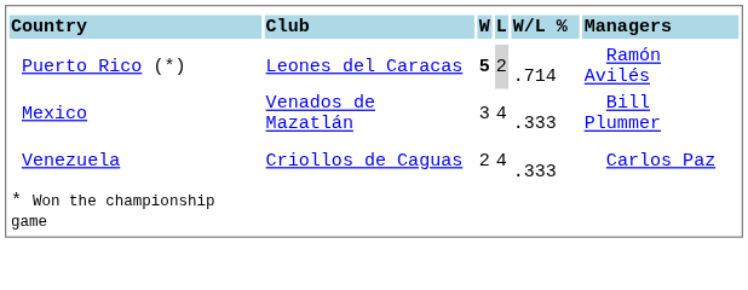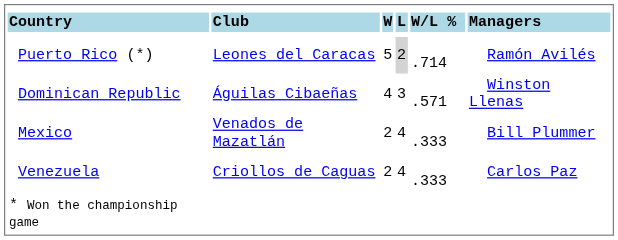Puerto Rico (*) | column 3: bold -> normal
+ row: Dominican Republic | Águilas Cibaeñas | 4 | 3 | .571 | Winston Llenas
Mexico | column 3: 3 -> 2
